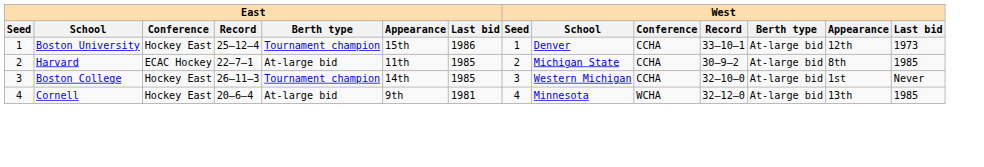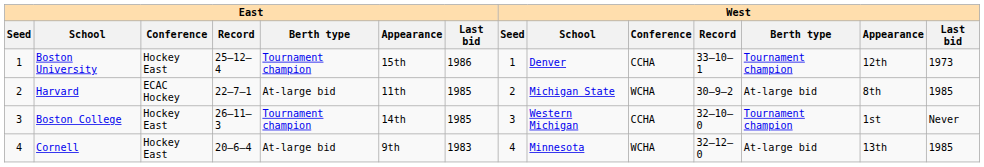Boston University | West / Berth type: At-large bid -> Tournament champion
Harvard | West / Conference: CCHA -> WCHA
Boston College | West / Berth type: At-large bid -> Tournament champion
Cornell | East / Last bid: 1981 -> 1983
